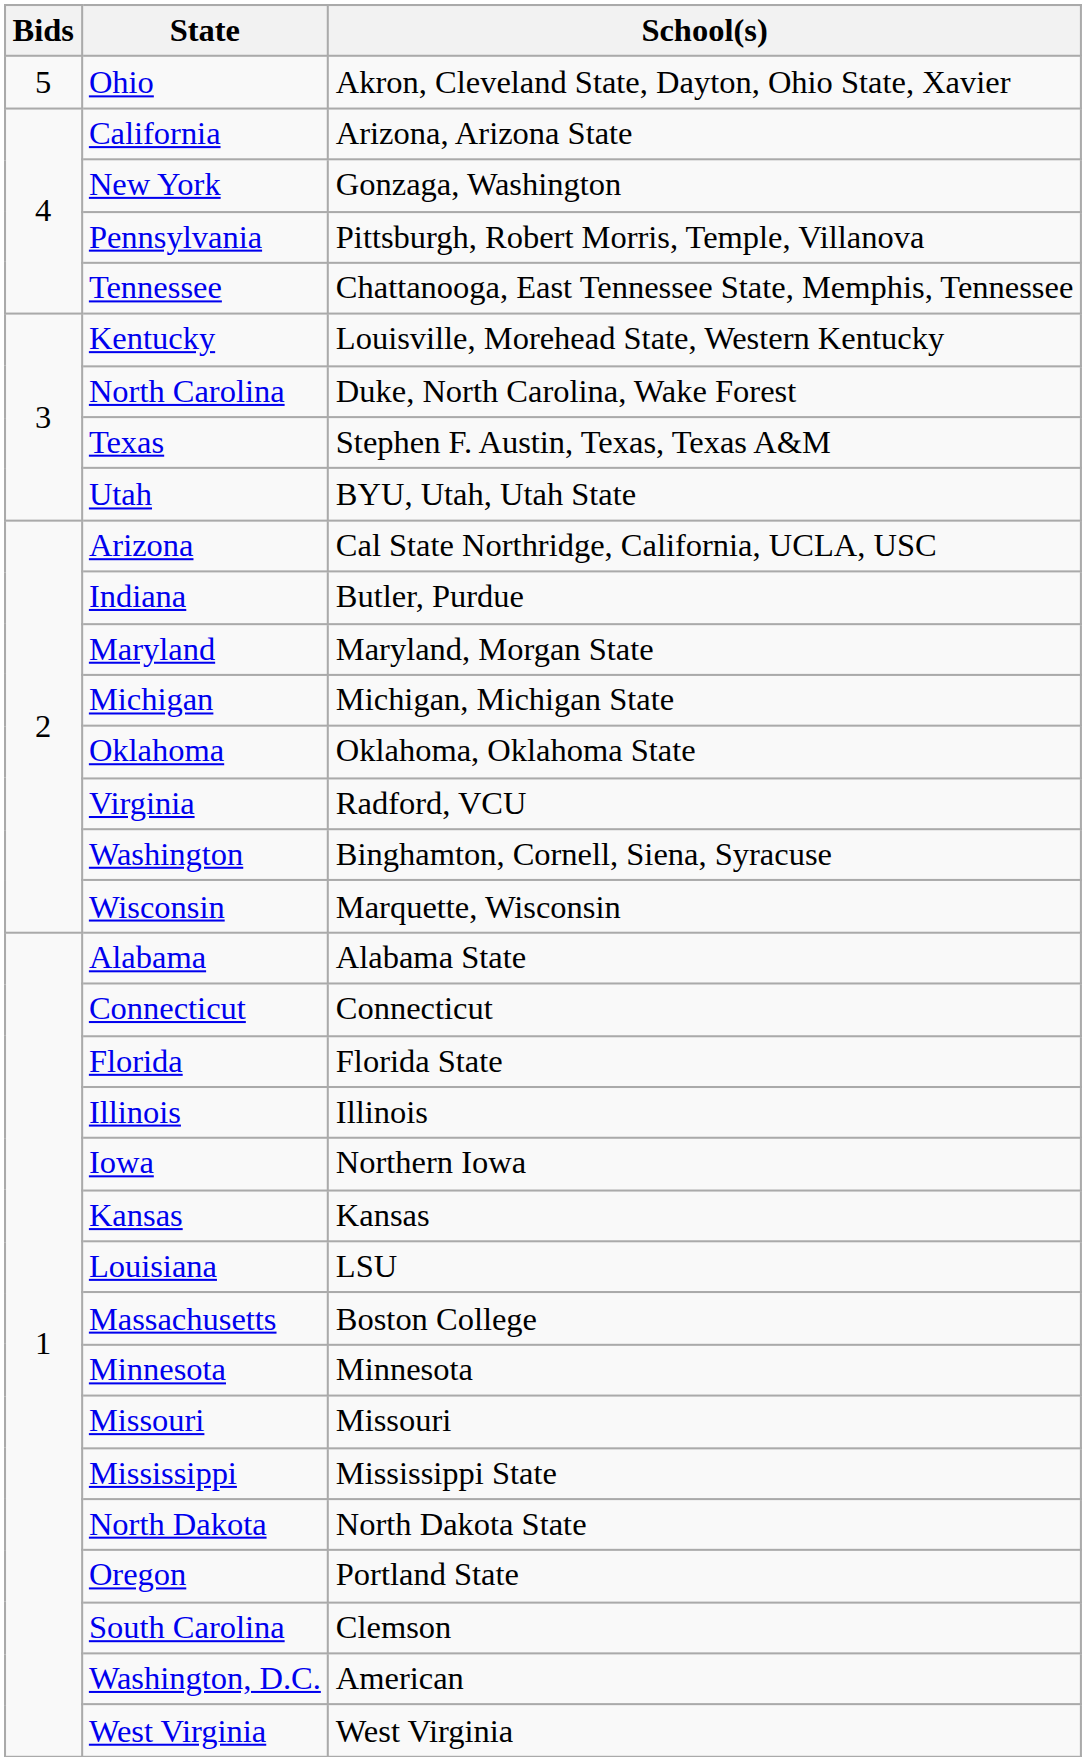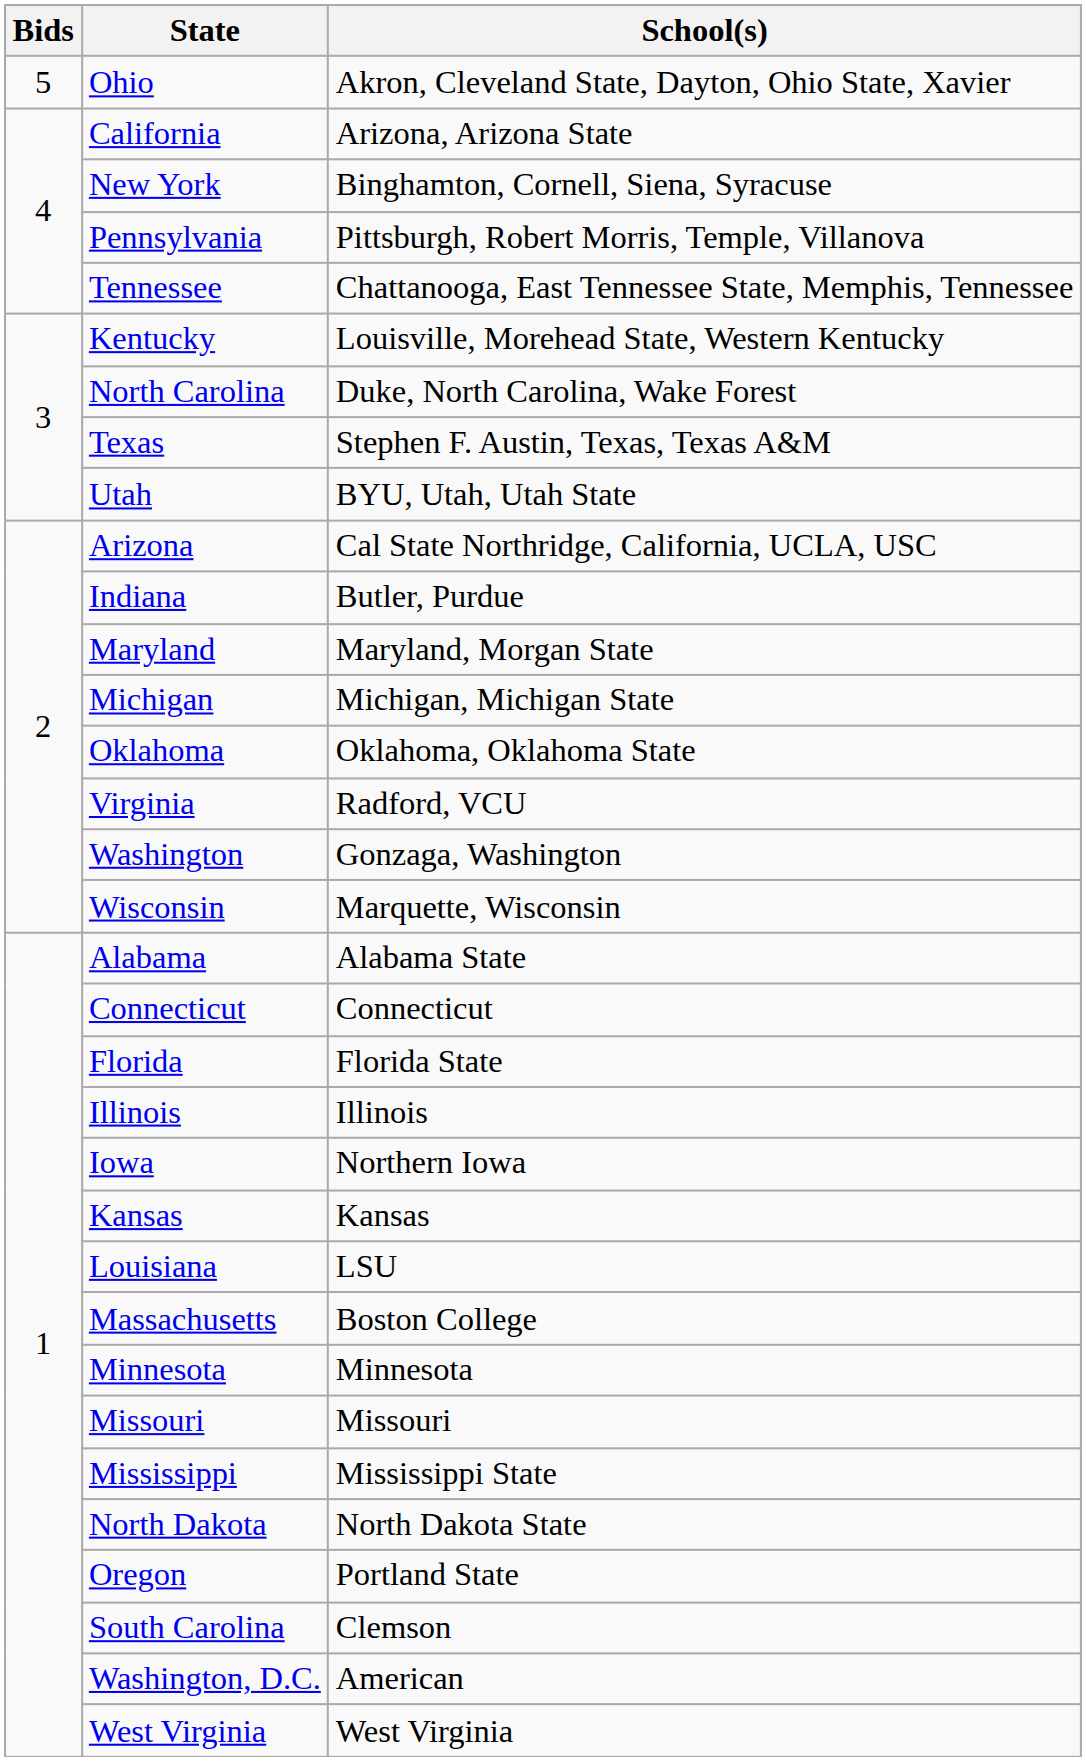New York | School(s): Gonzaga, Washington -> Binghamton, Cornell, Siena, Syracuse
Washington | School(s): Binghamton, Cornell, Siena, Syracuse -> Gonzaga, Washington
